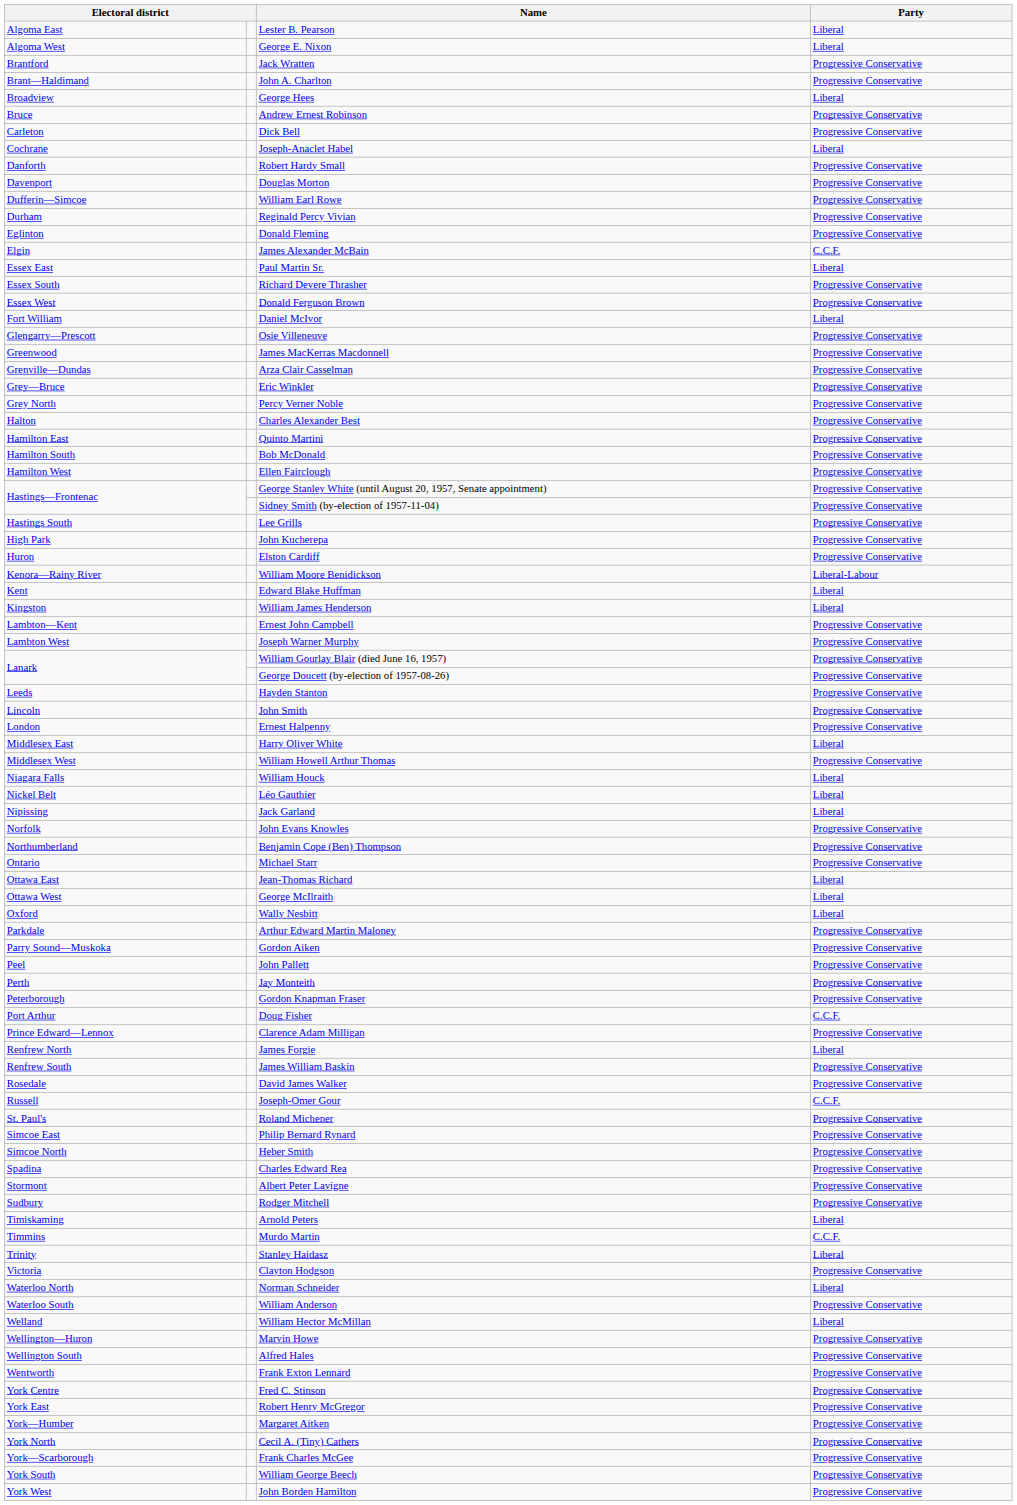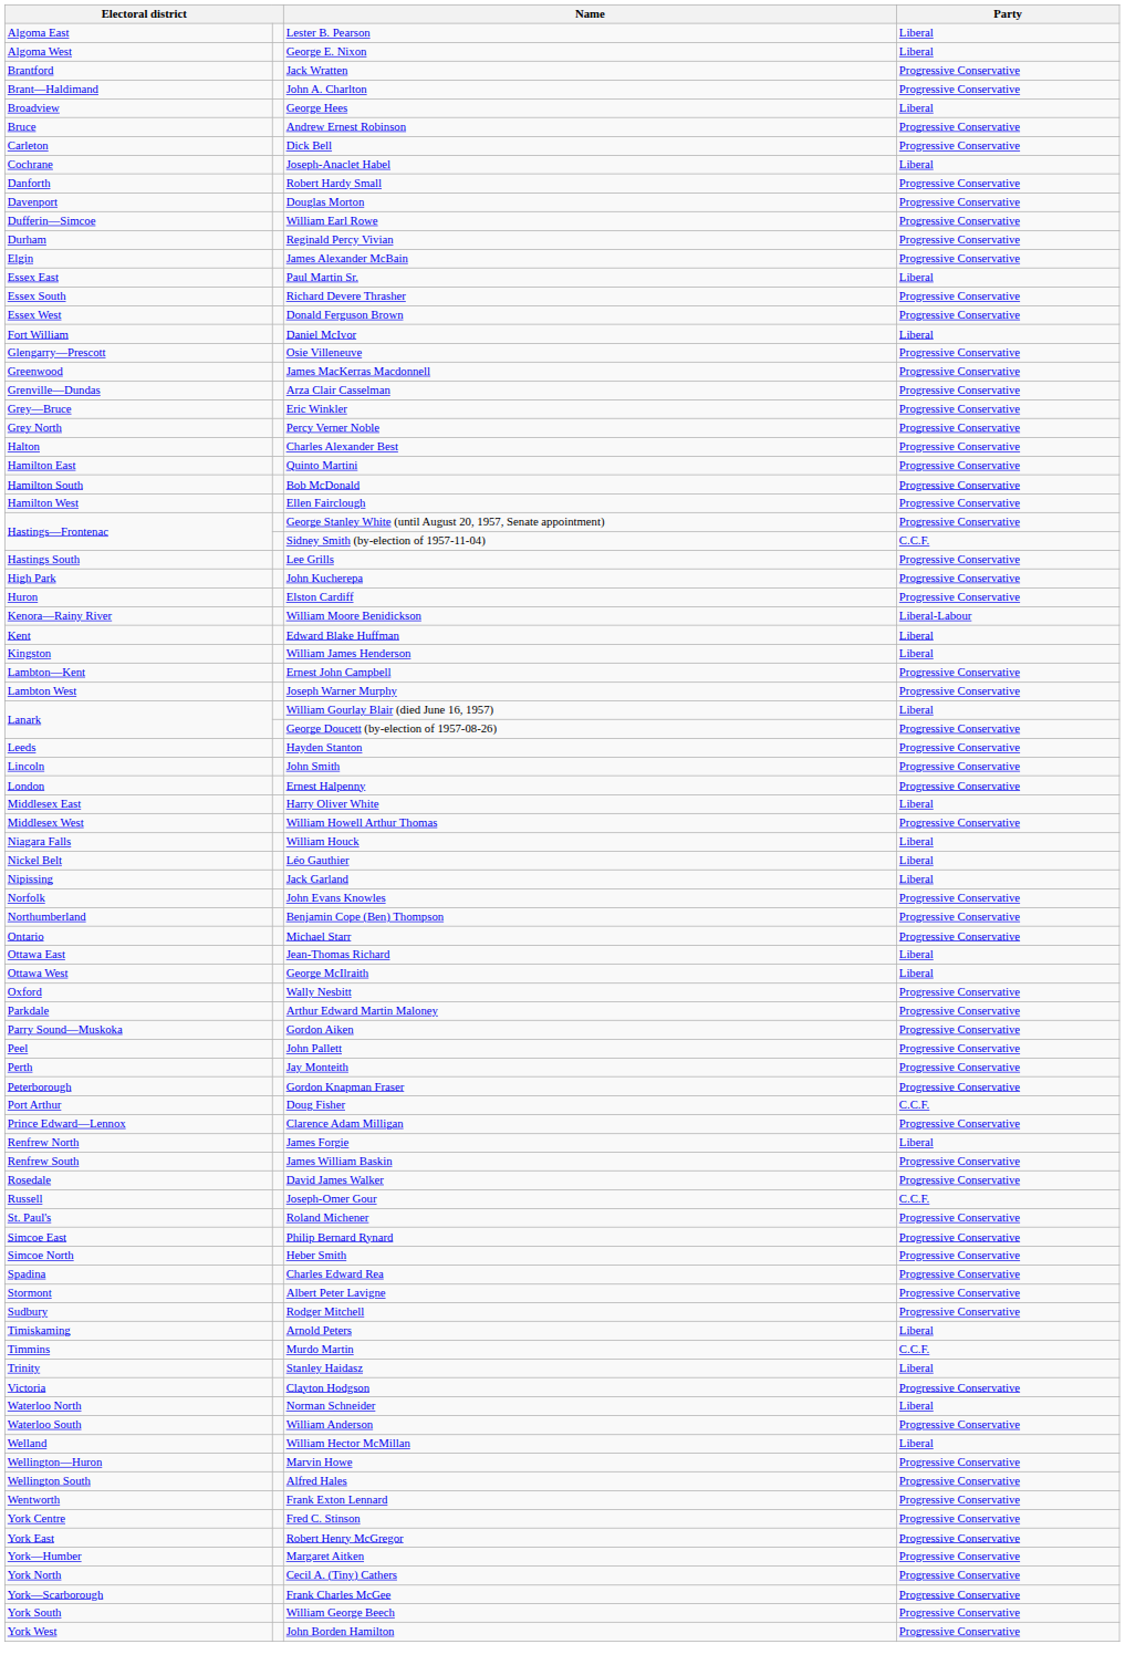- row: Eglinton | Donald Fleming | Progressive Conservative
James Alexander McBain | Party: C.C.F. -> Progressive Conservative
Sidney Smith (by-election of 1957-11-04) | Party: Progressive Conservative -> C.C.F.
William Gourlay Blair (died June 16, 1957) | Party: Progressive Conservative -> Liberal
Wally Nesbitt | Party: Liberal -> Progressive Conservative
